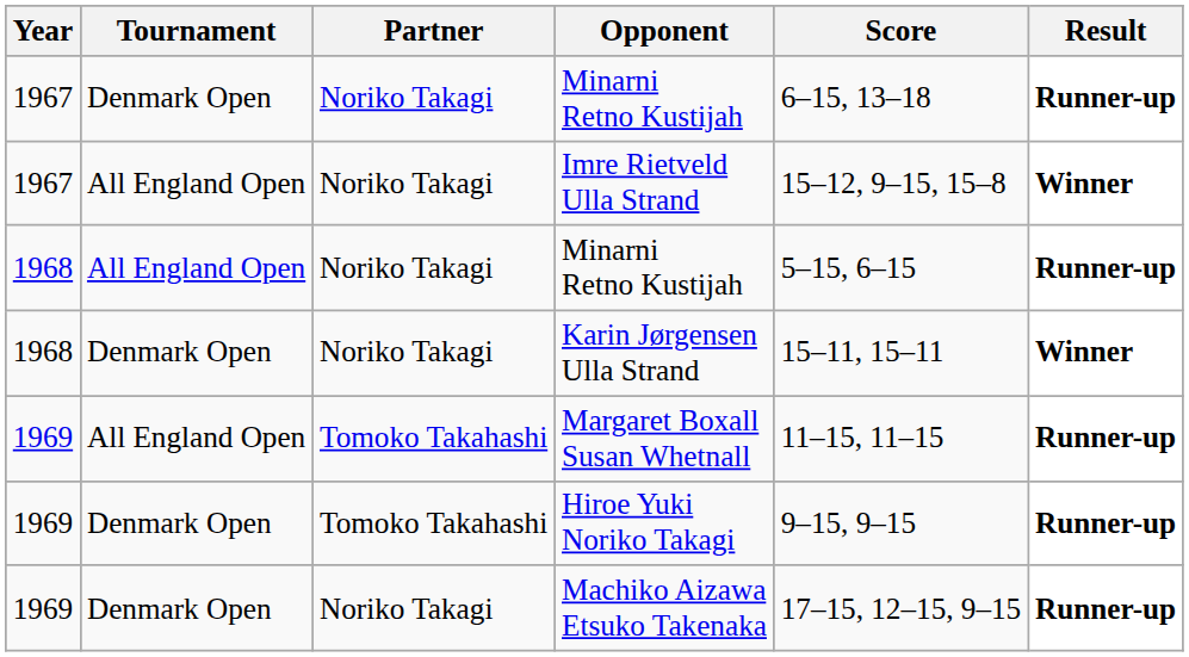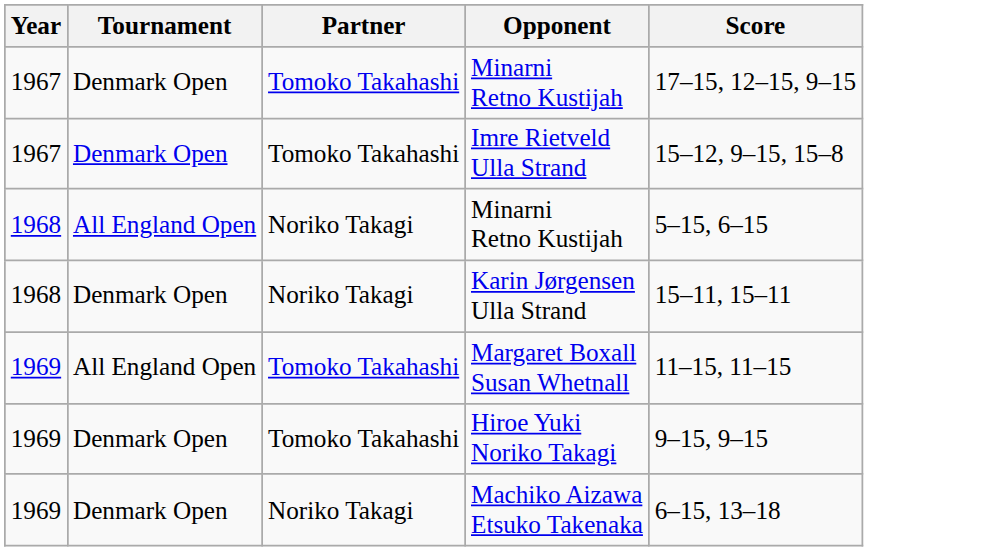- column: Result | Runner-up | Winner | Runner-up | Winner | Runner-up | Runner-up | Runner-up
1967 / Minarni Retno Kustijah | Partner: Noriko Takagi -> Tomoko Takahashi
1967 / Minarni Retno Kustijah | Score: 6–15, 13–18 -> 17–15, 12–15, 9–15
Imre Rietveld Ulla Strand | Tournament: All England Open -> Denmark Open
Imre Rietveld Ulla Strand | Partner: Noriko Takagi -> Tomoko Takahashi
Machiko Aizawa Etsuko Takenaka | Score: 17–15, 12–15, 9–15 -> 6–15, 13–18
